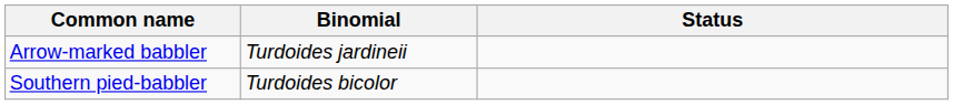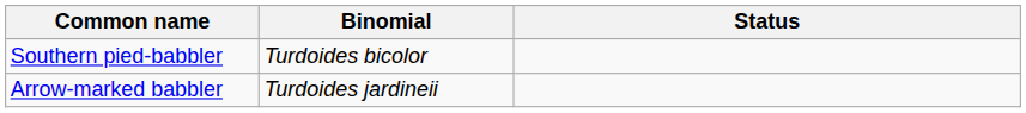rows swapped: Arrow-marked babbler <-> Southern pied-babbler
